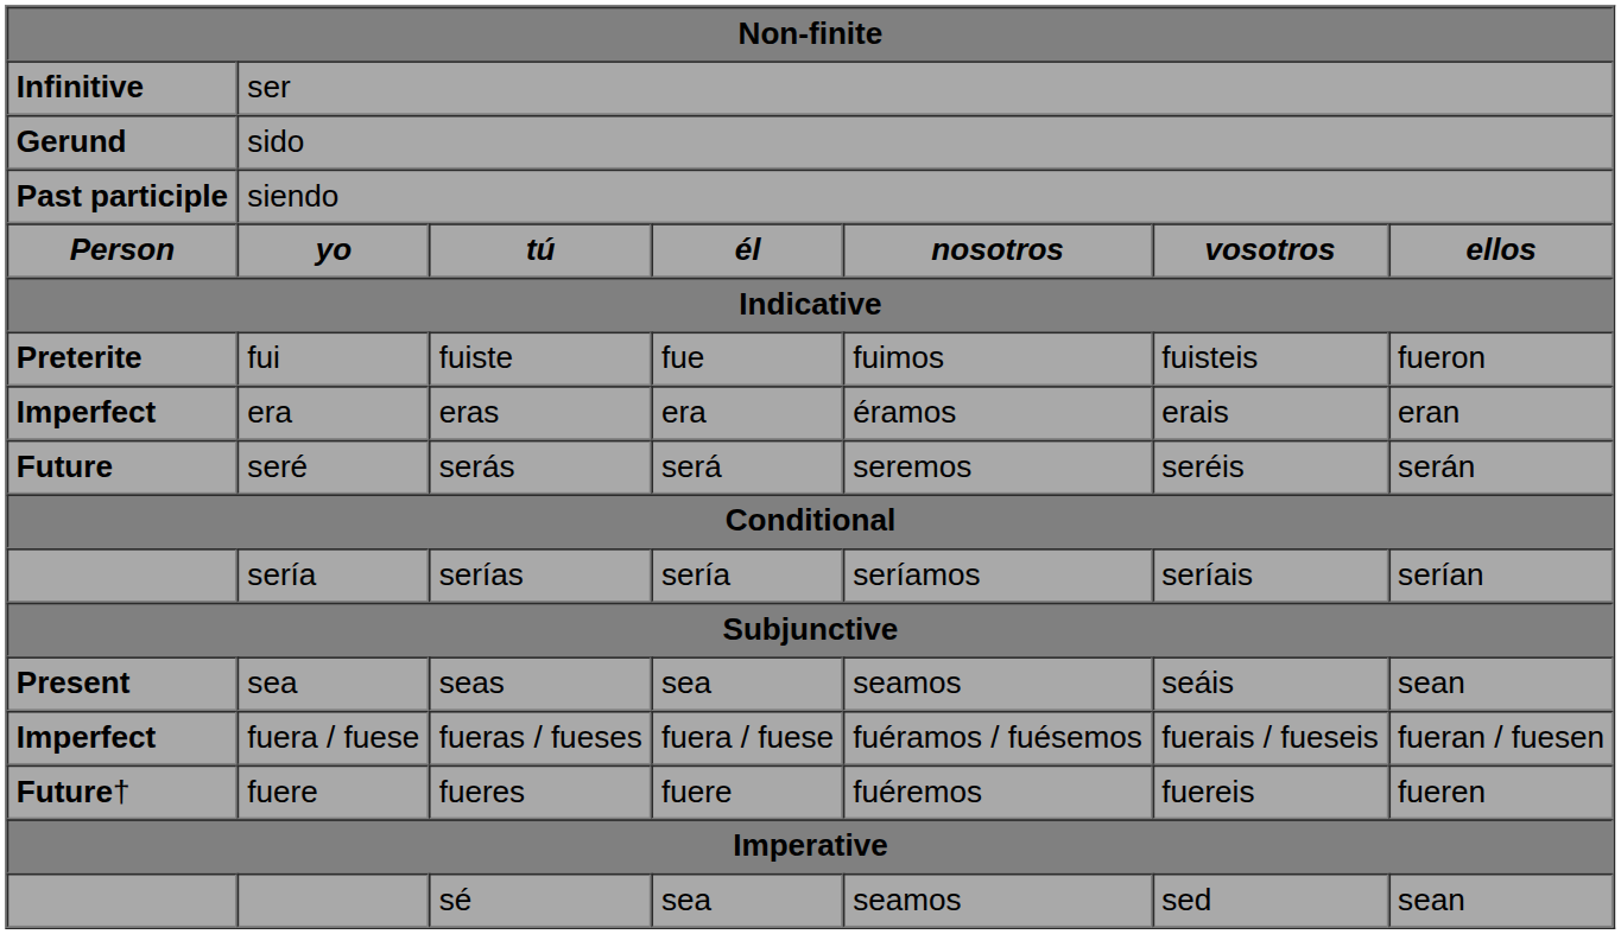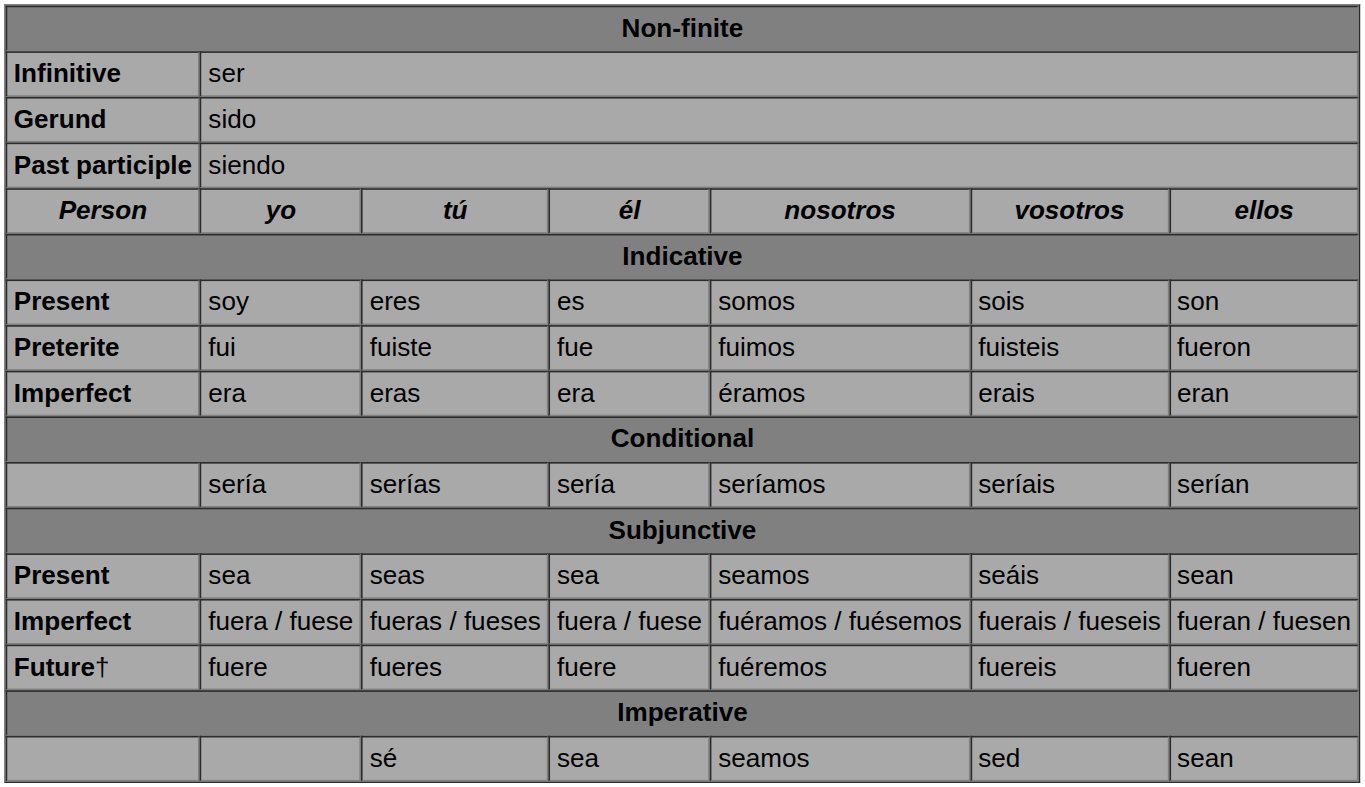+ row: Present | soy | eres | es | somos | sois | son
- row: Future | seré | serás | será | seremos | seréis | serán
